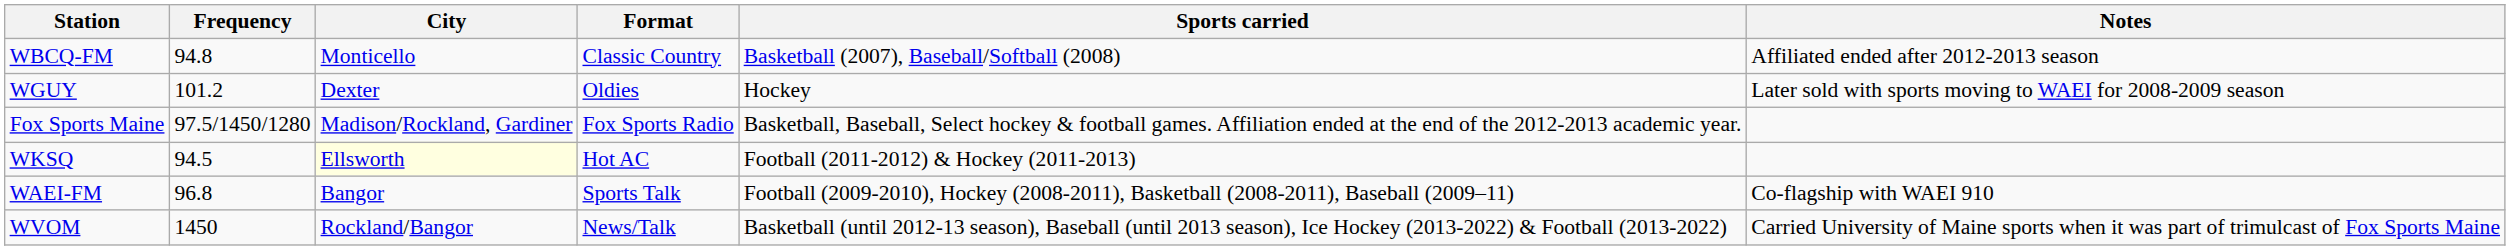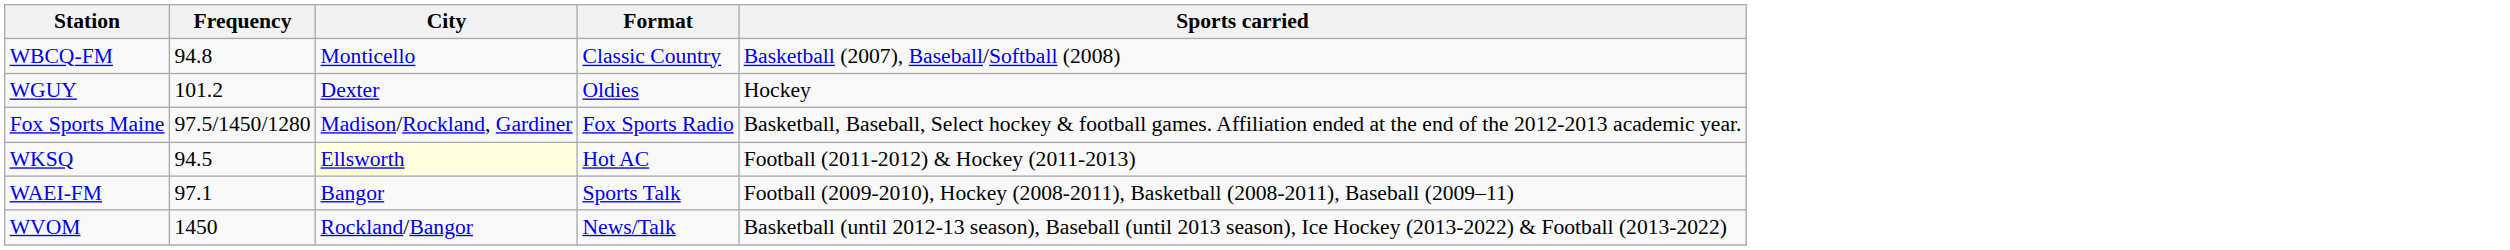- column: Notes | Affiliated ended after 2012-2013 season | Later sold with sports moving to WAEI for 2008-2009 season | Co-flagship with WAEI 910 | Carried University of Maine sports when it was part of trimulcast of Fox Sports Maine
WAEI-FM | Frequency: 96.8 -> 97.1
